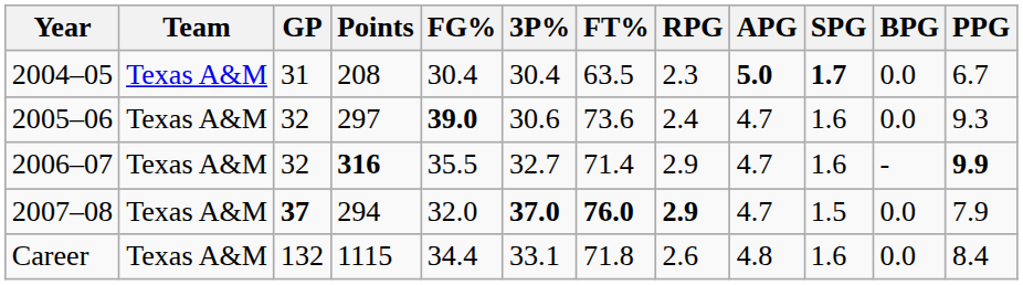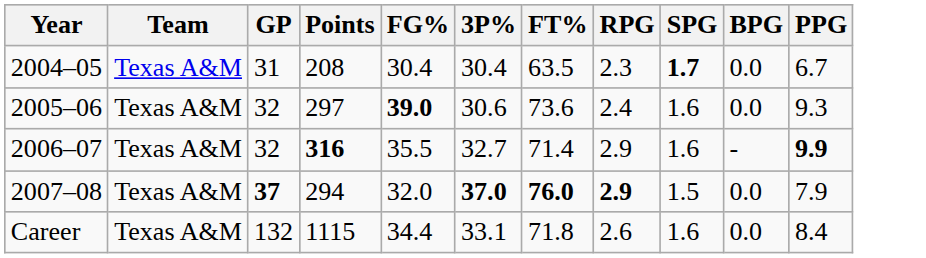- column: APG | 5.0 | 4.7 | 4.7 | 4.7 | 4.8
